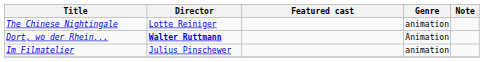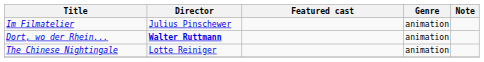rows swapped: The Chinese Nightingale <-> Im Filmatelier
Dort, wo der Rhein... | Genre: Animation -> animation
